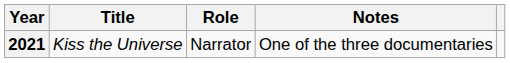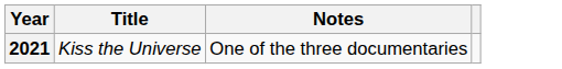- column: Role | Narrator
